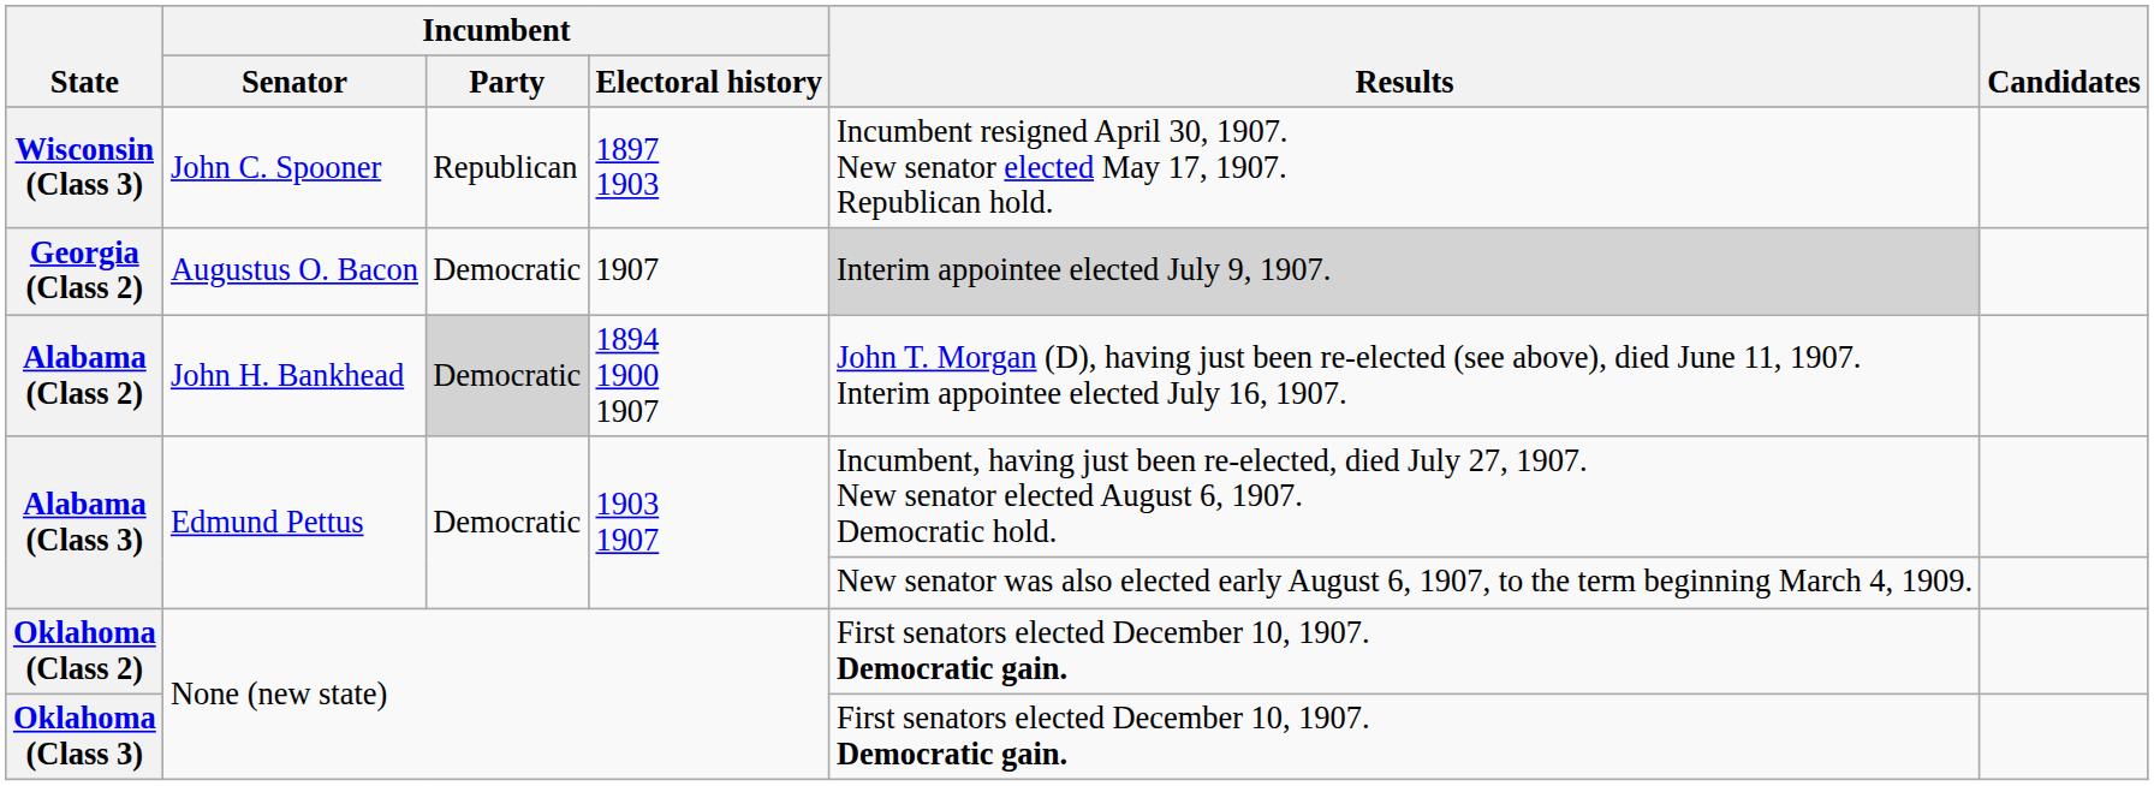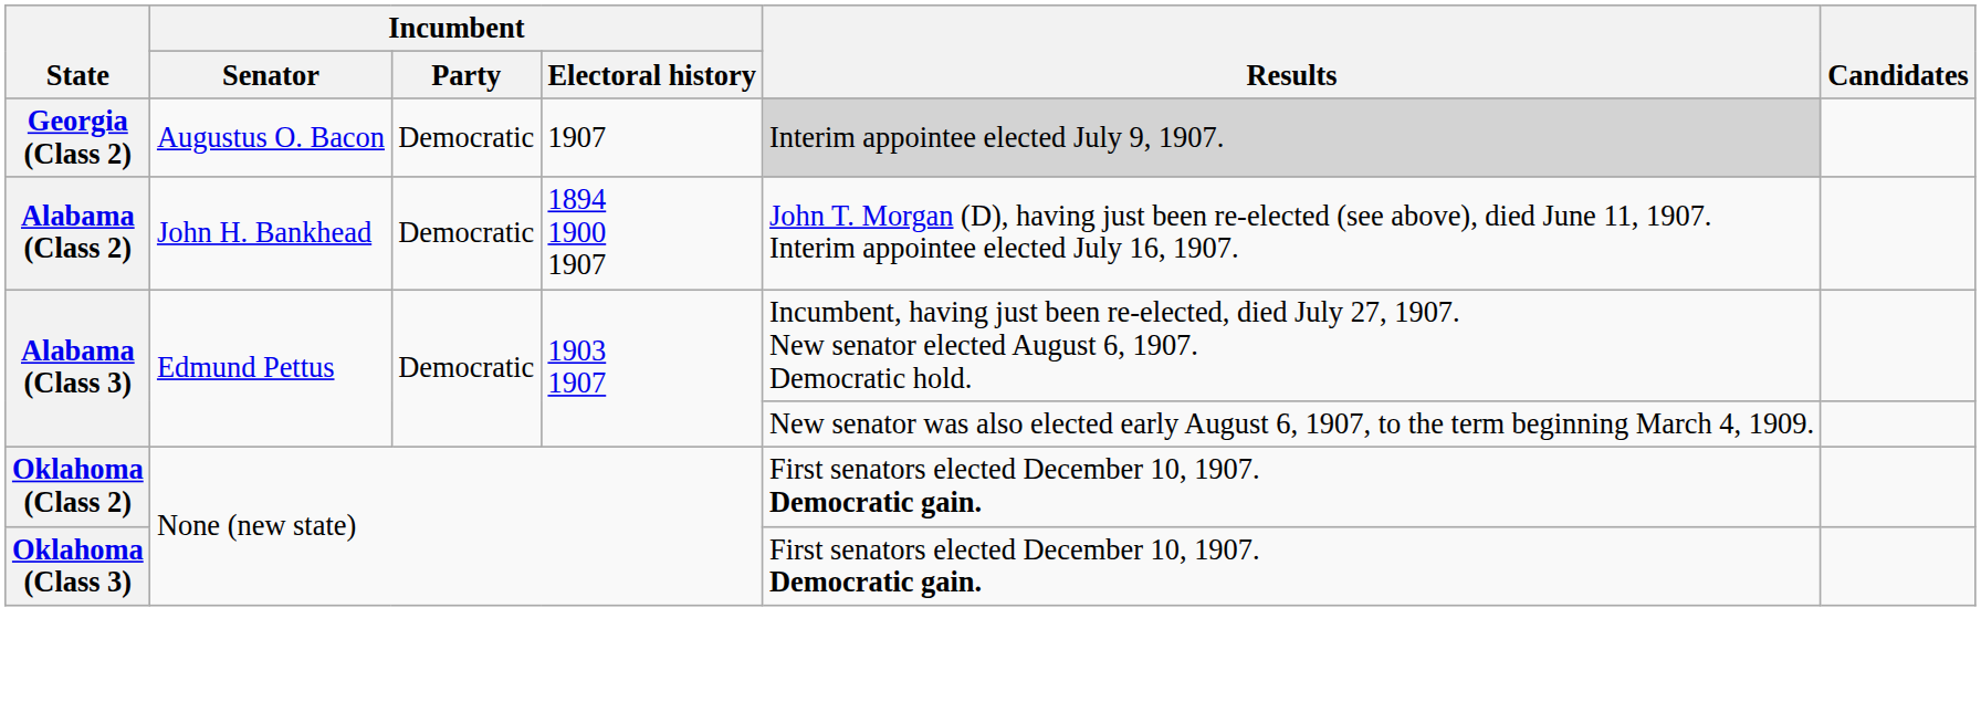- row: Wisconsin (Class 3) | John C. Spooner | Republican | 1897 1903 | Incumbent resigned April 30, 1907. New senator elected May 17, 1907. Republican hold.
Alabama (Class 2) | Incumbent / Party: lightgrey background -> no background
